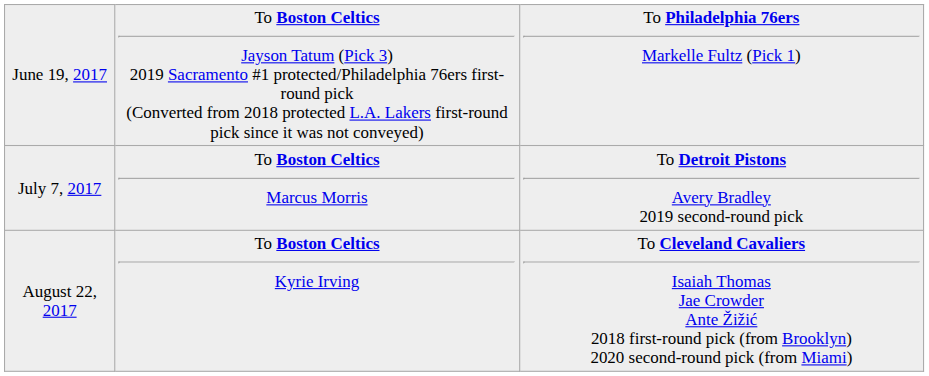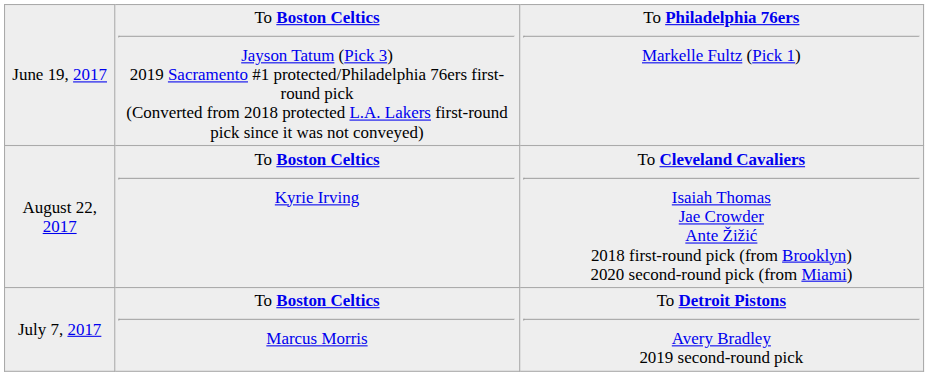rows swapped: July 7, 2017 <-> August 22, 2017
